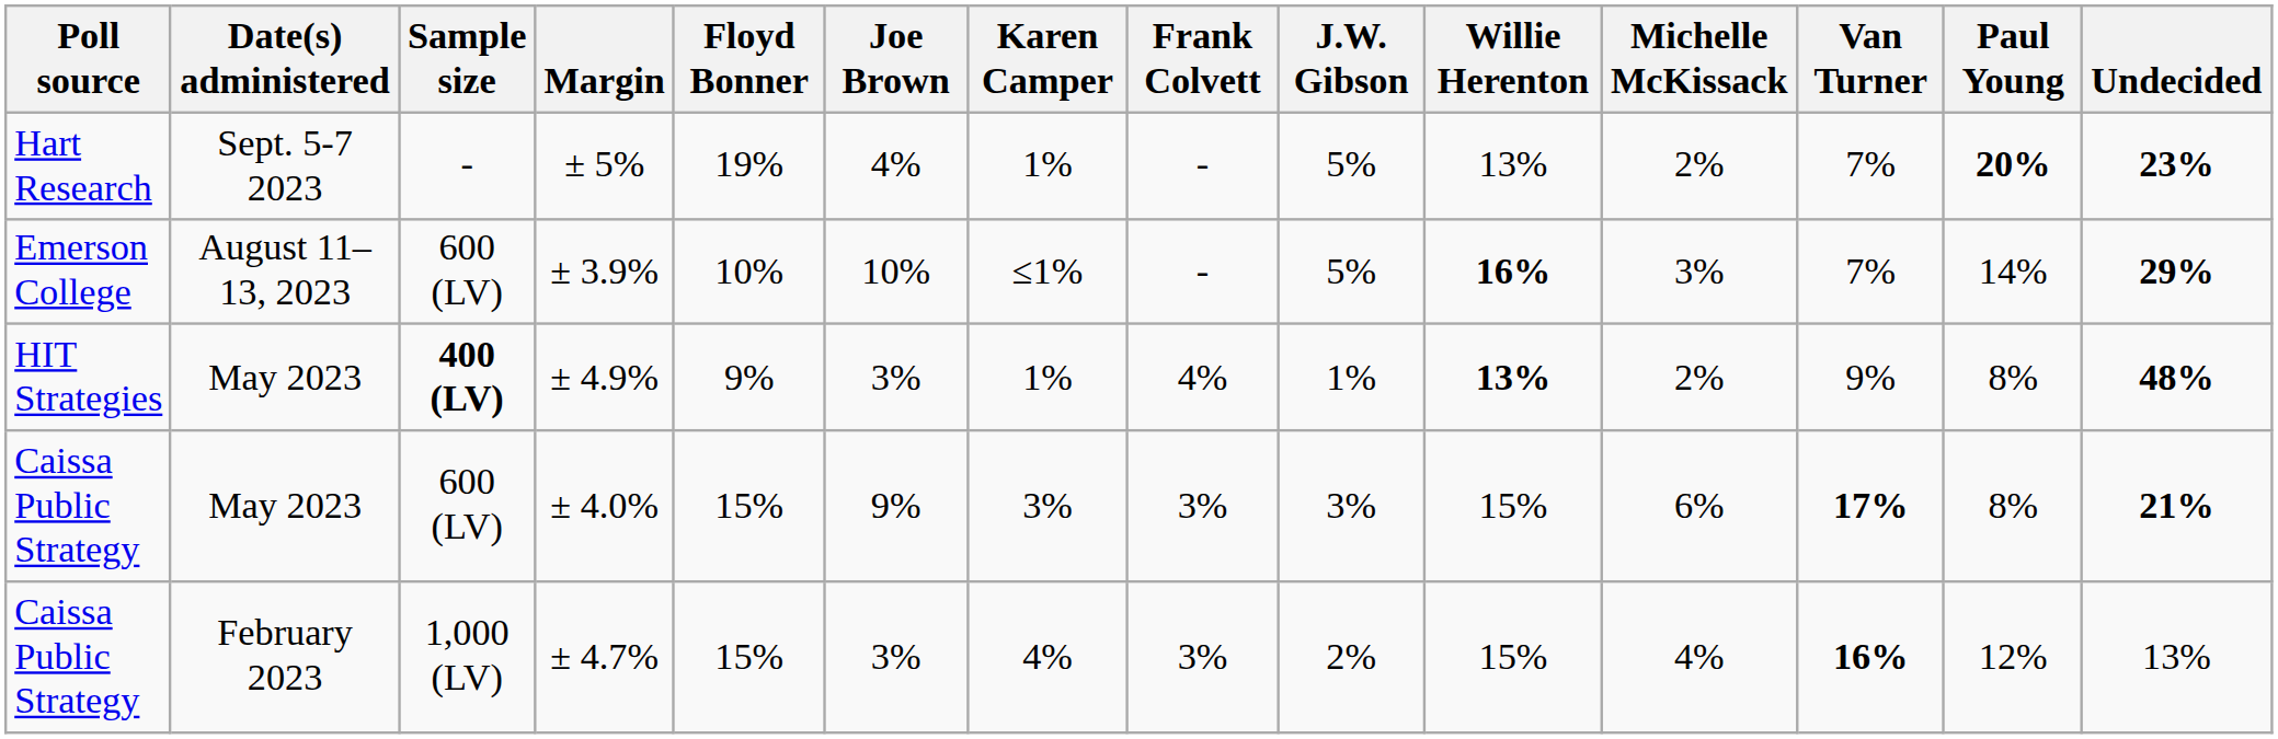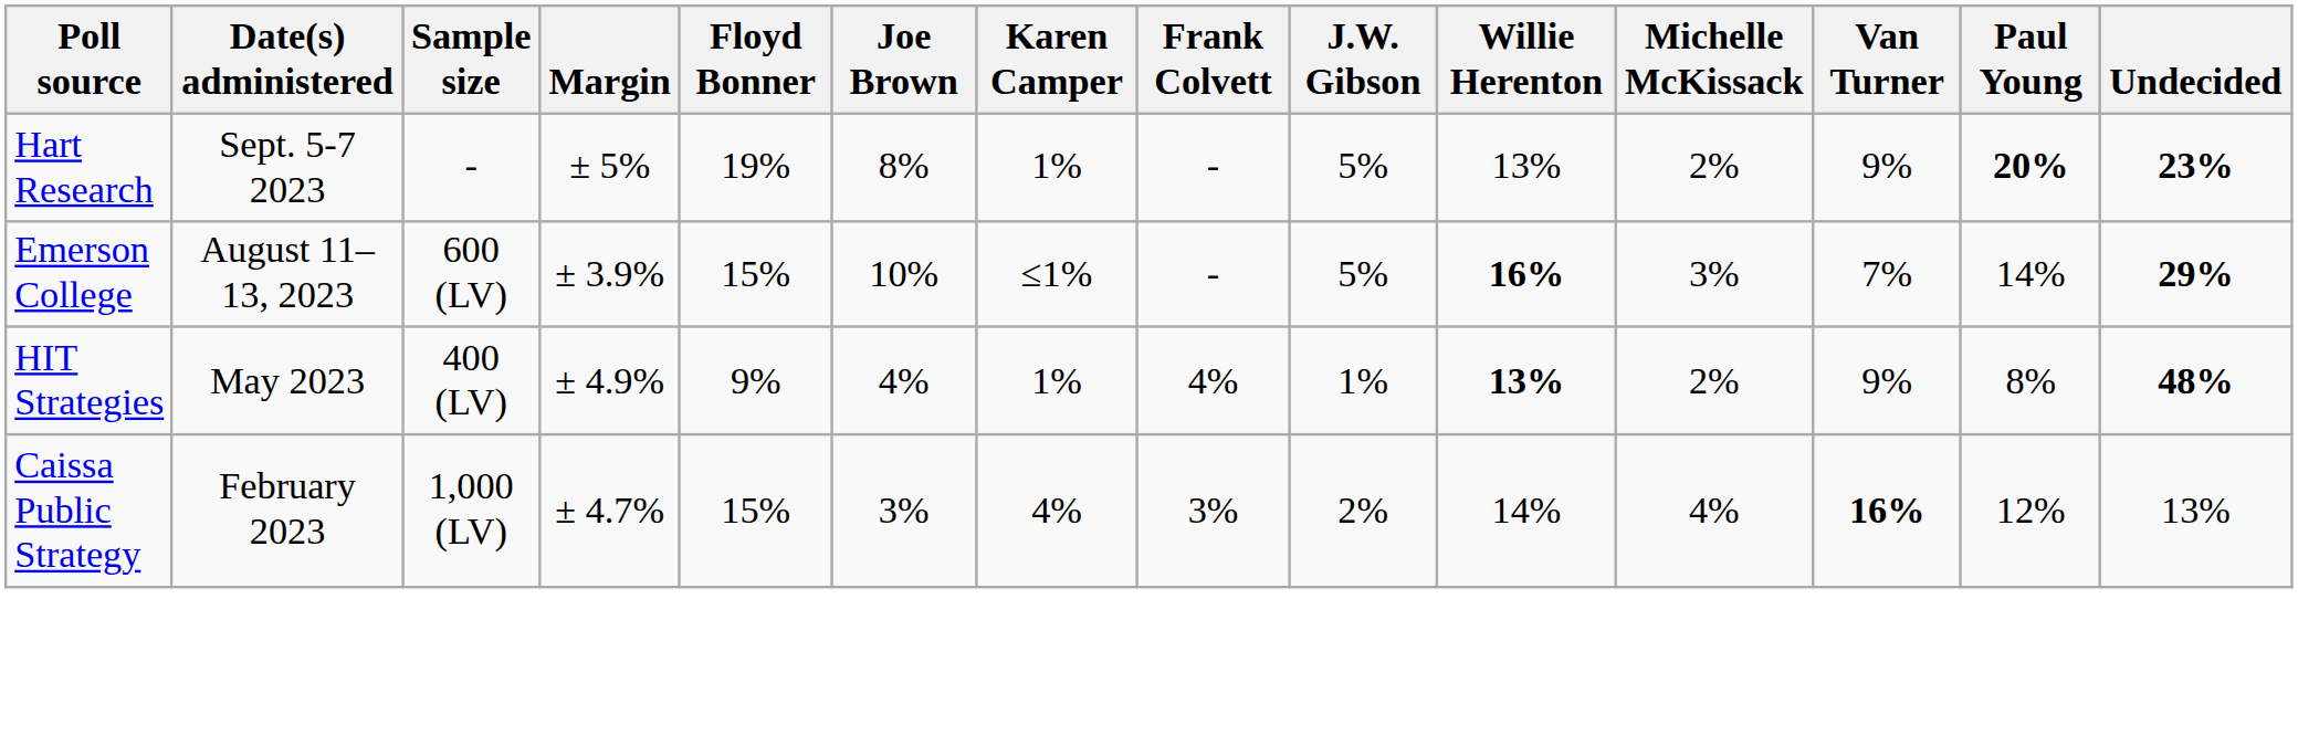± 5% | Joe Brown: 4% -> 8%
± 5% | Van Turner: 7% -> 9%
± 3.9% | Floyd Bonner: 10% -> 15%
± 4.9% | Sample size: bold -> normal
± 4.9% | Joe Brown: 3% -> 4%
- row: Caissa Public Strategy | May 2023 | 600 (LV) | ± 4.0% | 15% | 9% | 3% | 3% | 3% | 15% | 6% | 17% | 8% | 21%
± 4.7% | Willie Herenton: 15% -> 14%
